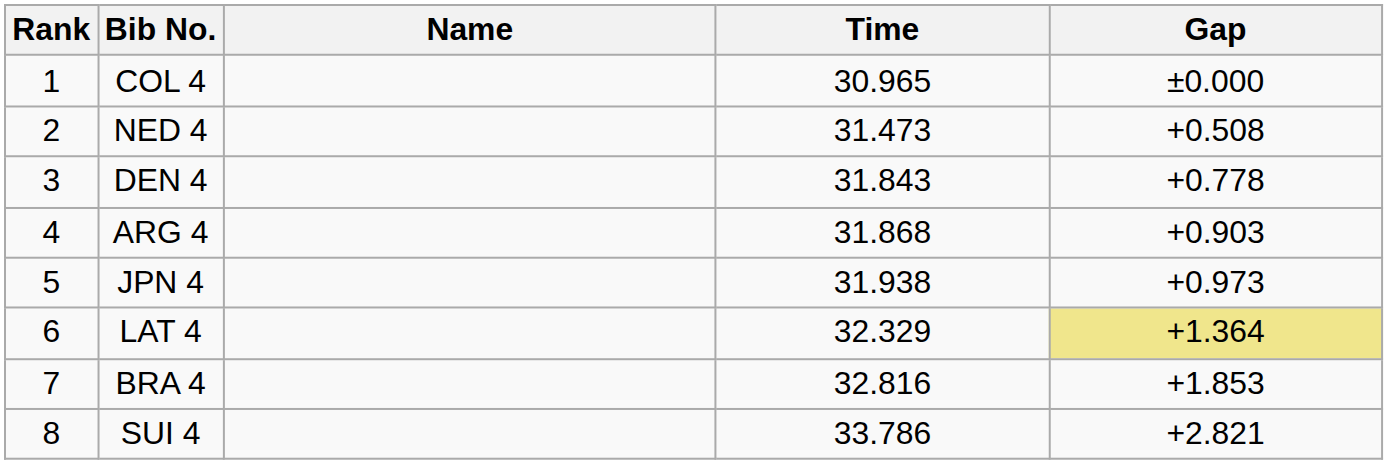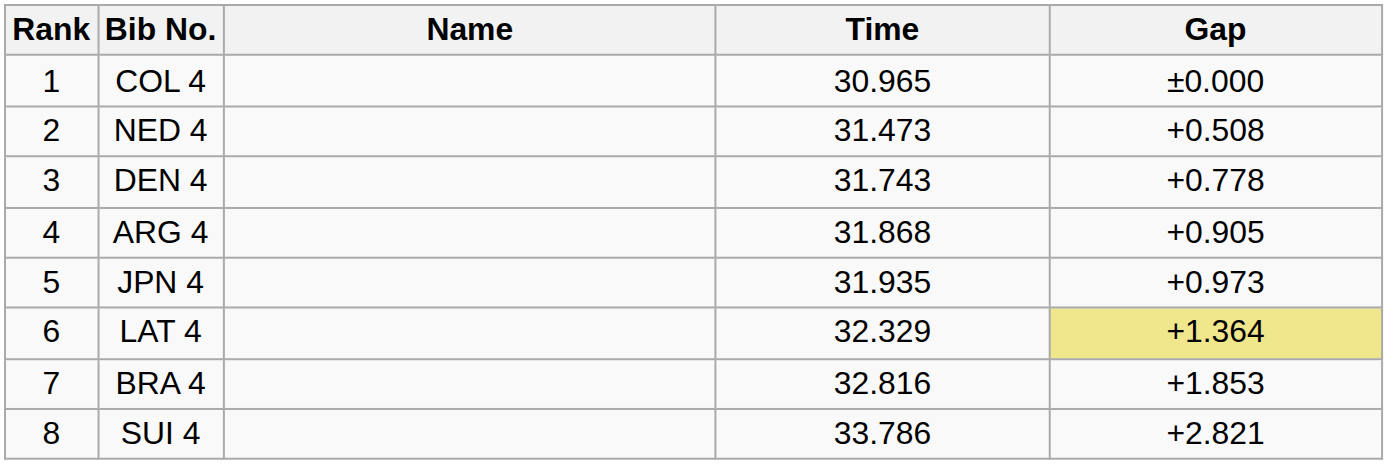DEN 4 | Time: 31.843 -> 31.743
ARG 4 | Gap: +0.903 -> +0.905
JPN 4 | Time: 31.938 -> 31.935
